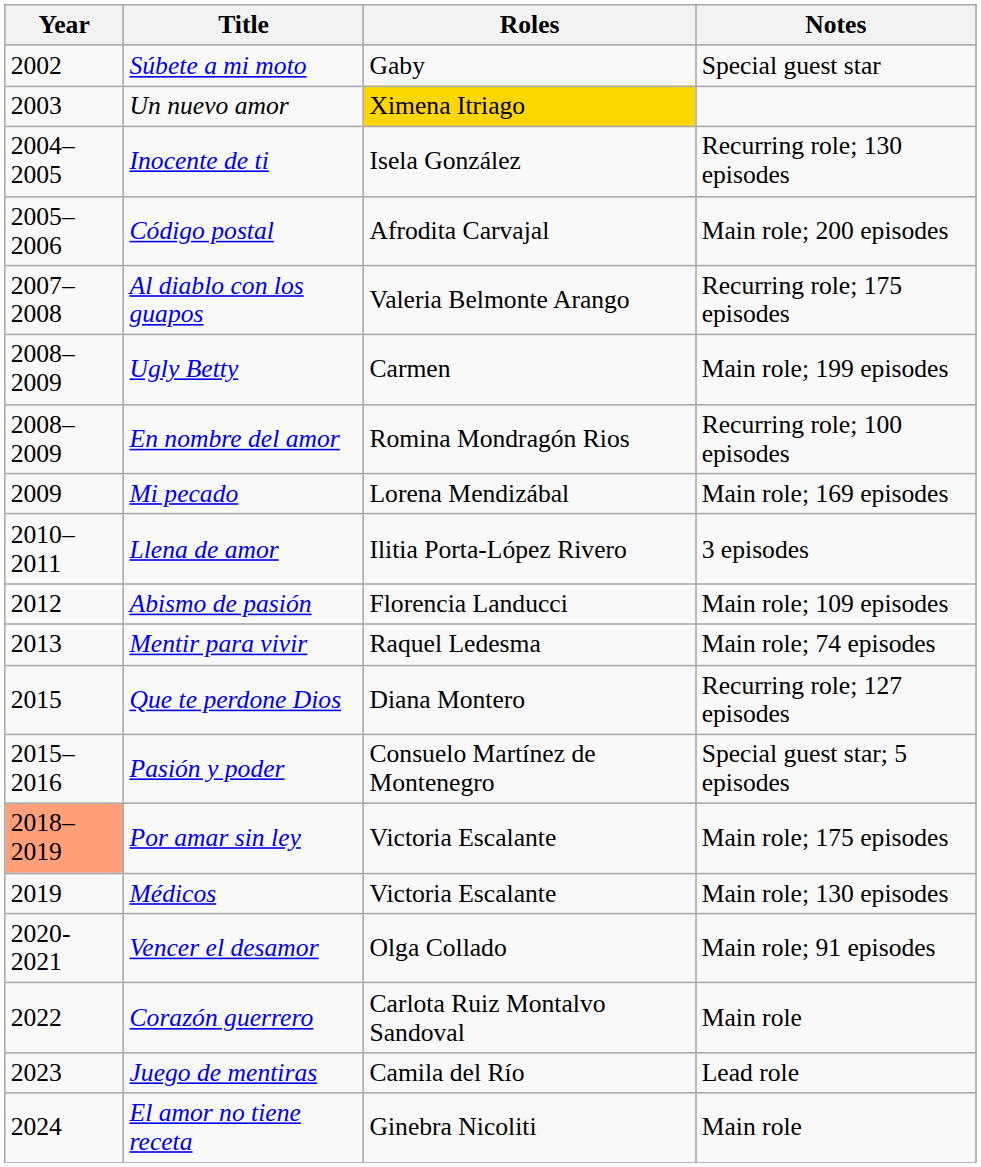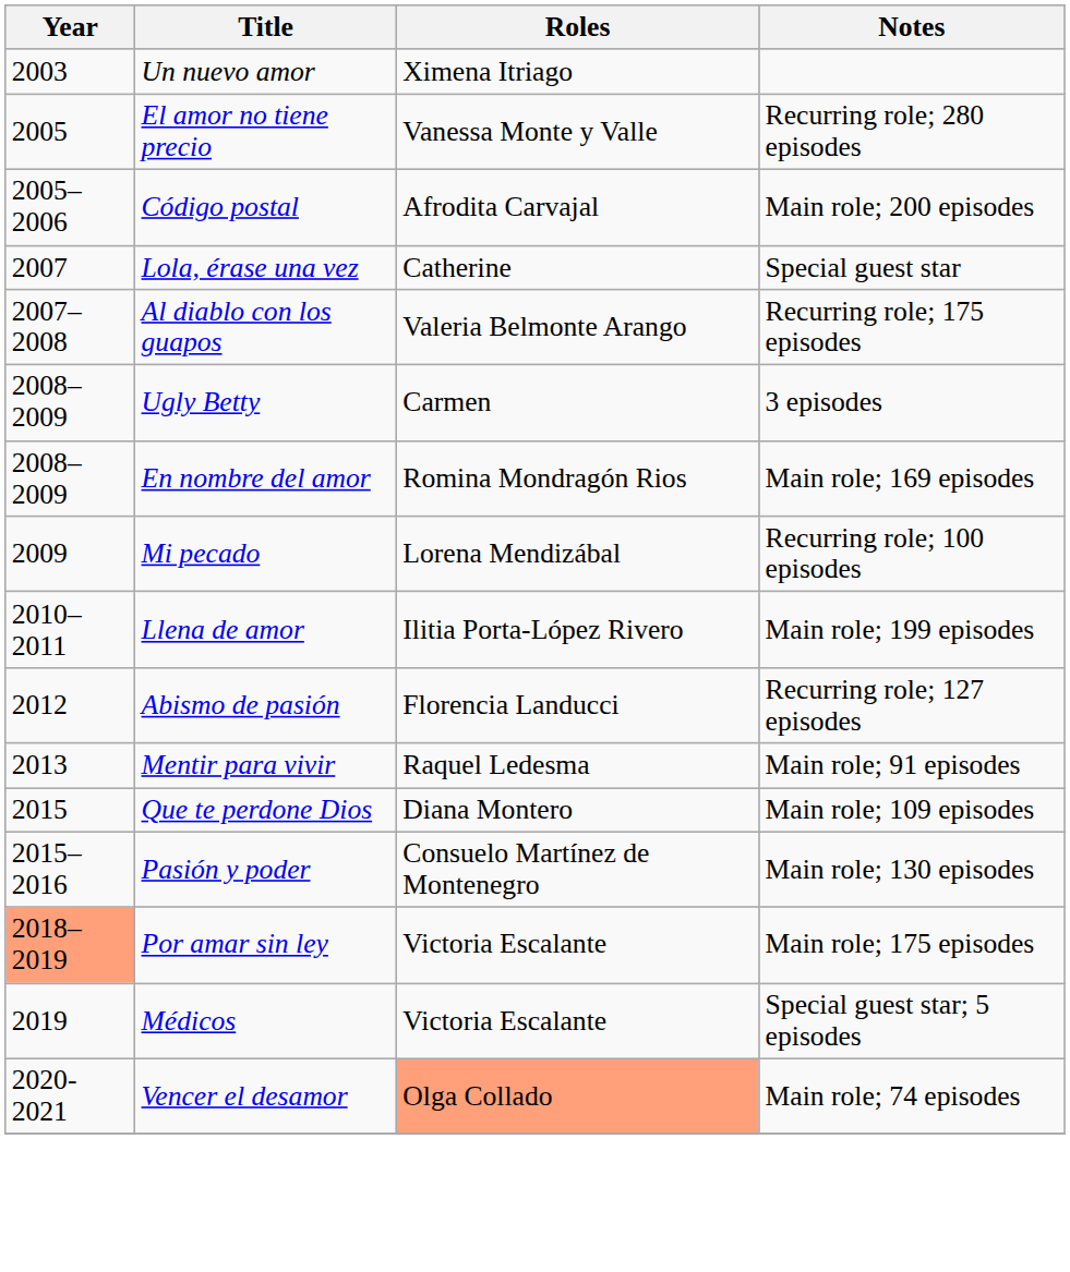- row: 2002 | Súbete a mi moto | Gaby | Special guest star
Un nuevo amor | Roles: gold background -> no background
- row: 2004–2005 | Inocente de ti | Isela González | Recurring role; 130 episodes
+ row: 2005 | El amor no tiene precio | Vanessa Monte y Valle | Recurring role; 280 episodes
+ row: 2007 | Lola, érase una vez | Catherine | Special guest star
Ugly Betty | Notes: Main role; 199 episodes -> 3 episodes
En nombre del amor | Notes: Recurring role; 100 episodes -> Main role; 169 episodes
Mi pecado | Notes: Main role; 169 episodes -> Recurring role; 100 episodes
Llena de amor | Notes: 3 episodes -> Main role; 199 episodes
Abismo de pasión | Notes: Main role; 109 episodes -> Recurring role; 127 episodes
Mentir para vivir | Notes: Main role; 74 episodes -> Main role; 91 episodes
Que te perdone Dios | Notes: Recurring role; 127 episodes -> Main role; 109 episodes
Pasión y poder | Notes: Special guest star; 5 episodes -> Main role; 130 episodes
Médicos | Notes: Main role; 130 episodes -> Special guest star; 5 episodes
Vencer el desamor | Roles: no background -> lightsalmon background
Vencer el desamor | Notes: Main role; 91 episodes -> Main role; 74 episodes
- row: 2022 | Corazón guerrero | Carlota Ruiz Montalvo Sandoval | Main role
- row: 2023 | Juego de mentiras | Camila del Río | Lead role
- row: 2024 | El amor no tiene receta | Ginebra Nicoliti | Main role
